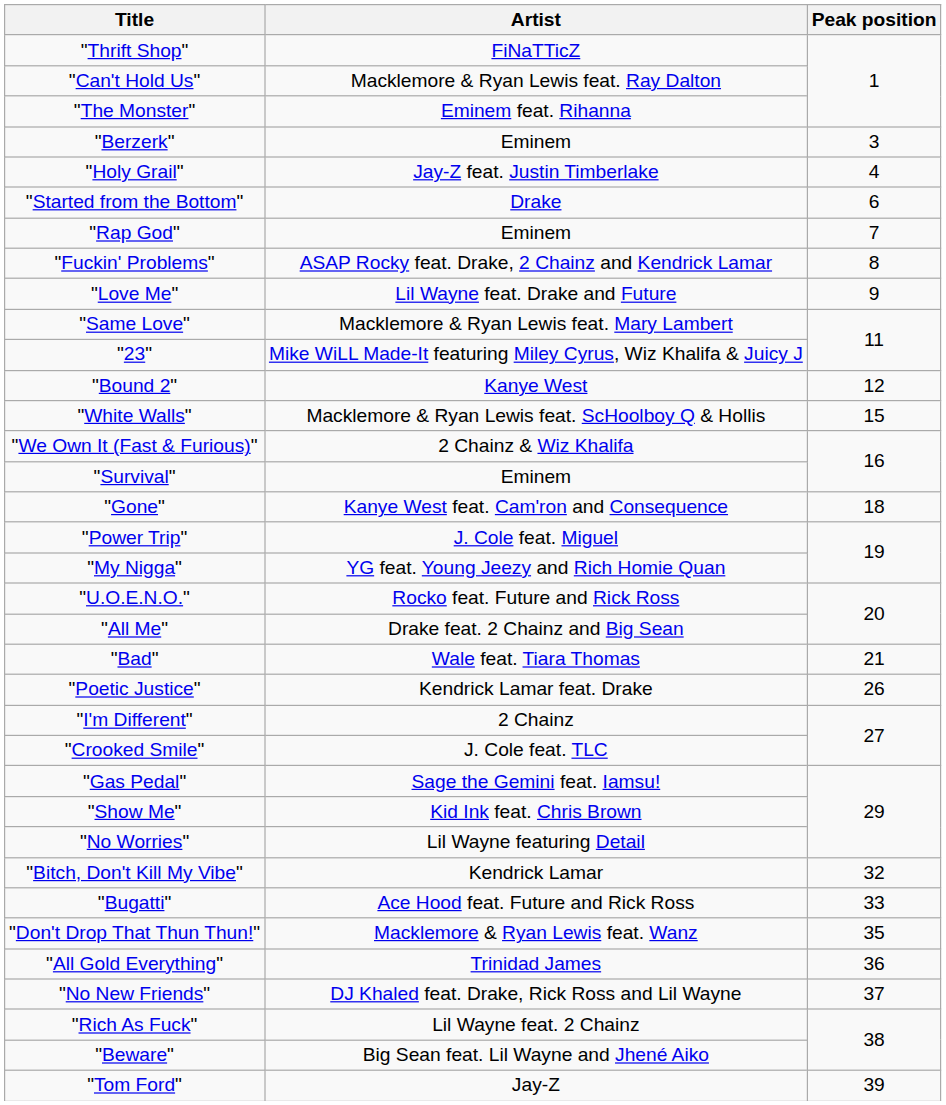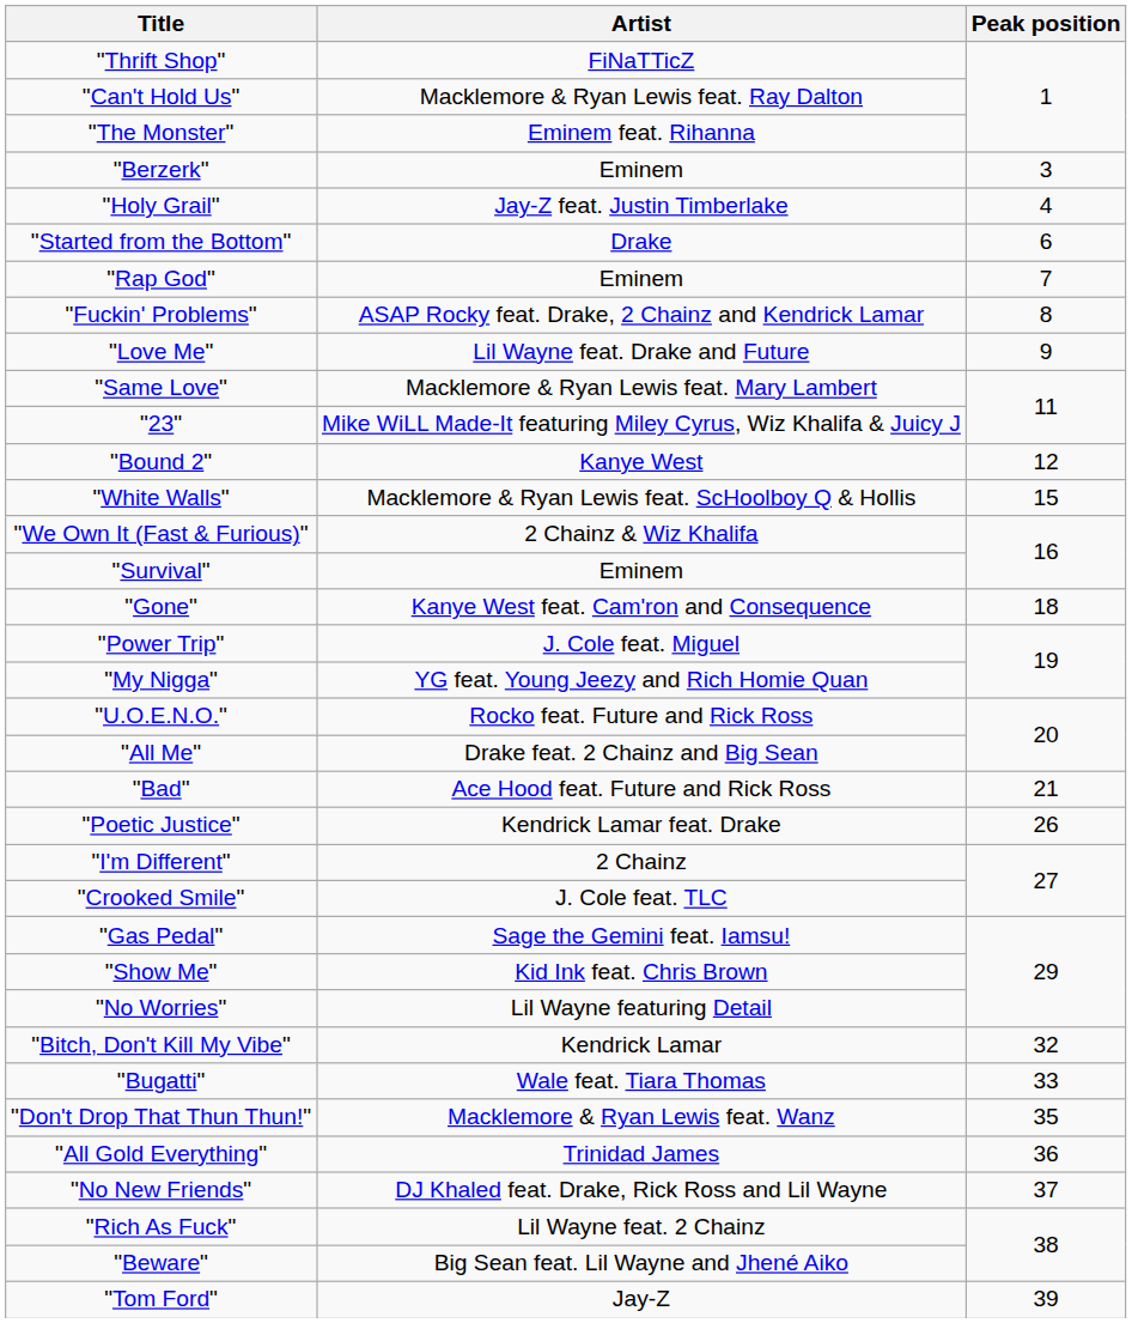"Bad" | Artist: Wale feat. Tiara Thomas -> Ace Hood feat. Future and Rick Ross
"Bugatti" | Artist: Ace Hood feat. Future and Rick Ross -> Wale feat. Tiara Thomas
